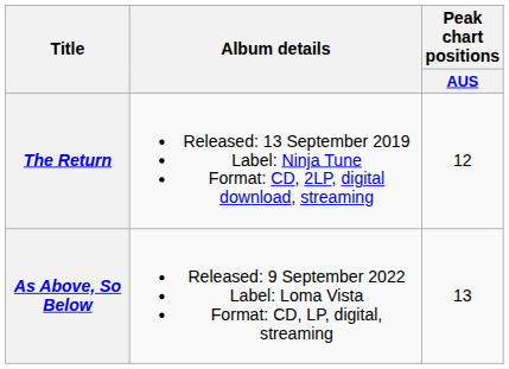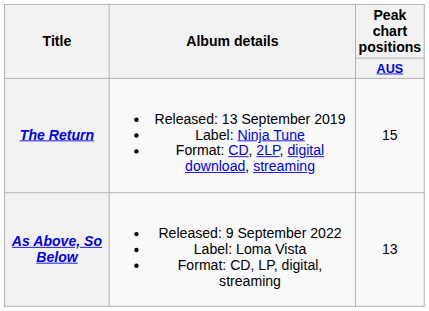The Return | Peak chart positions / AUS: 12 -> 15
